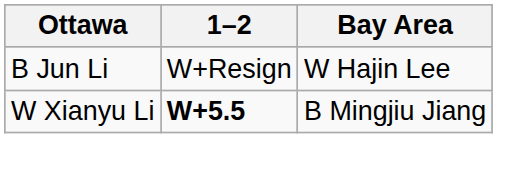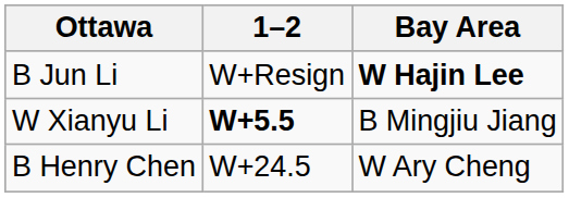B Jun Li | Bay Area: normal -> bold
+ row: B Henry Chen | W+24.5 | W Ary Cheng
